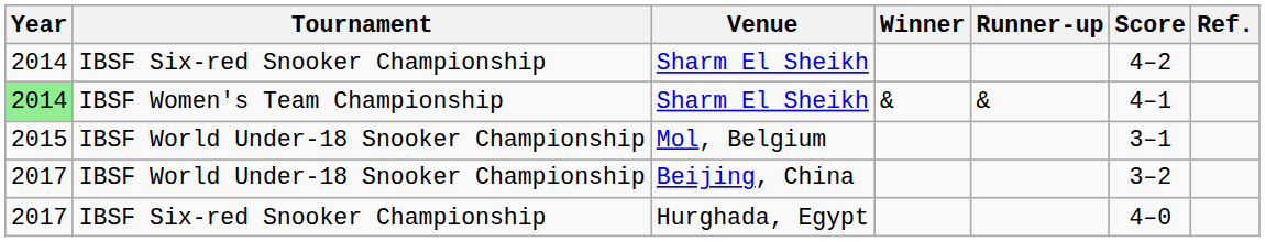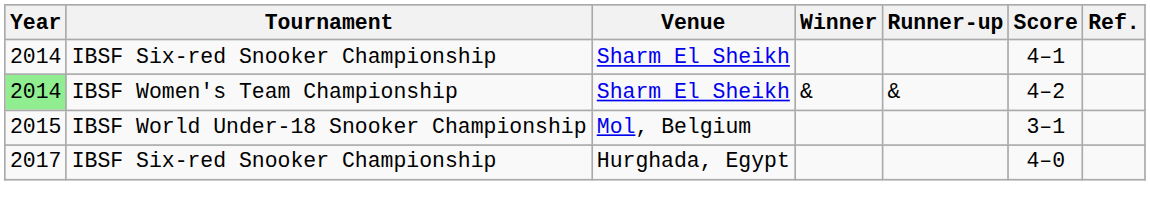IBSF Six-red Snooker Championship / Sharm El Sheikh | Score: 4–2 -> 4–1
IBSF Women's Team Championship / Sharm El Sheikh | Score: 4–1 -> 4–2
- row: 2017 | IBSF World Under-18 Snooker Championship | Beijing, China | 3–2
